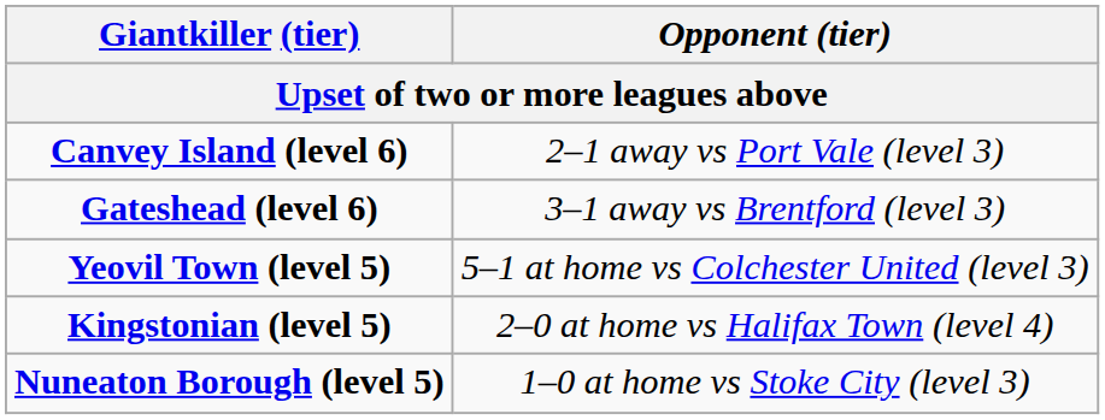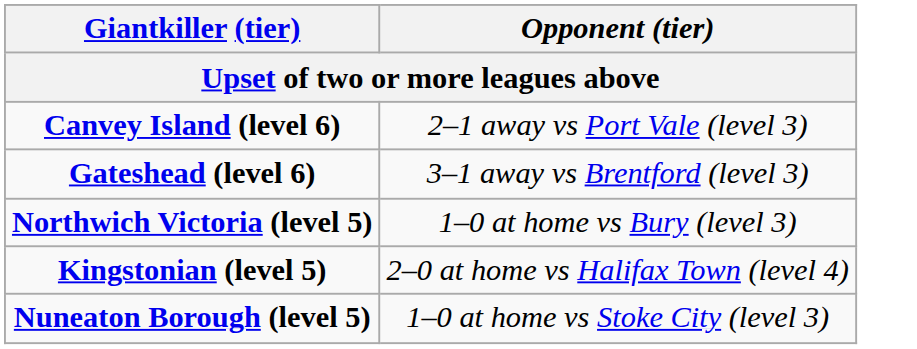+ row: Northwich Victoria (level 5) | 1–0 at home vs Bury (level 3)
- row: Yeovil Town (level 5) | 5–1 at home vs Colchester United (level 3)
